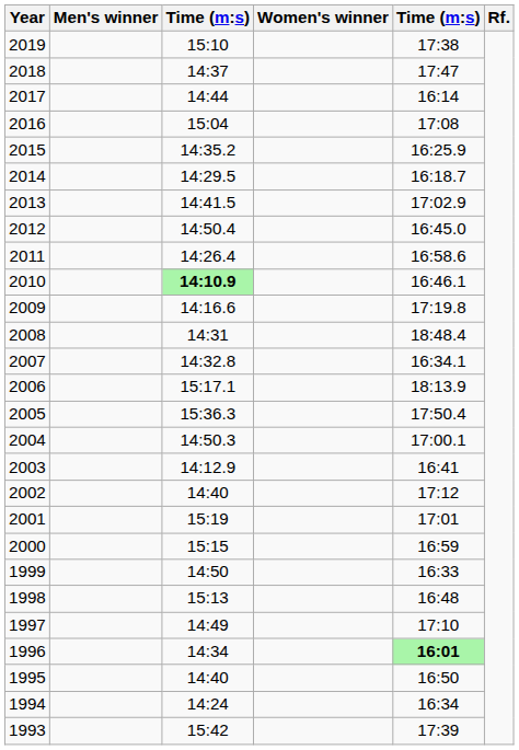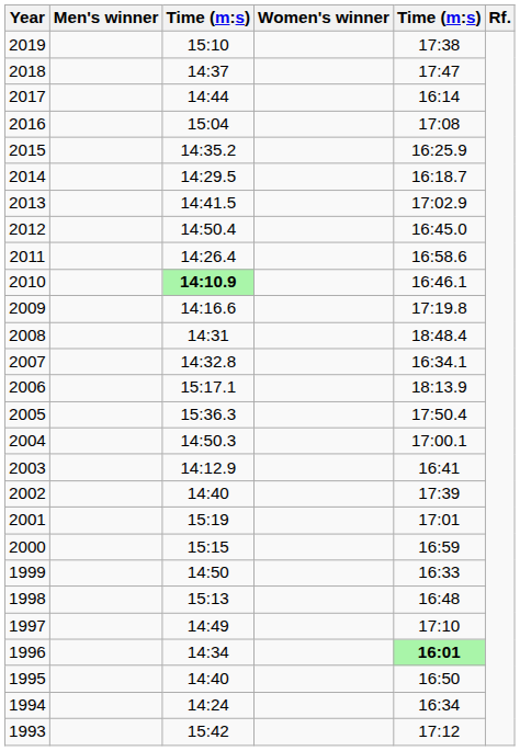2002 | column 5: 17:12 -> 17:39
1993 | column 5: 17:39 -> 17:12
